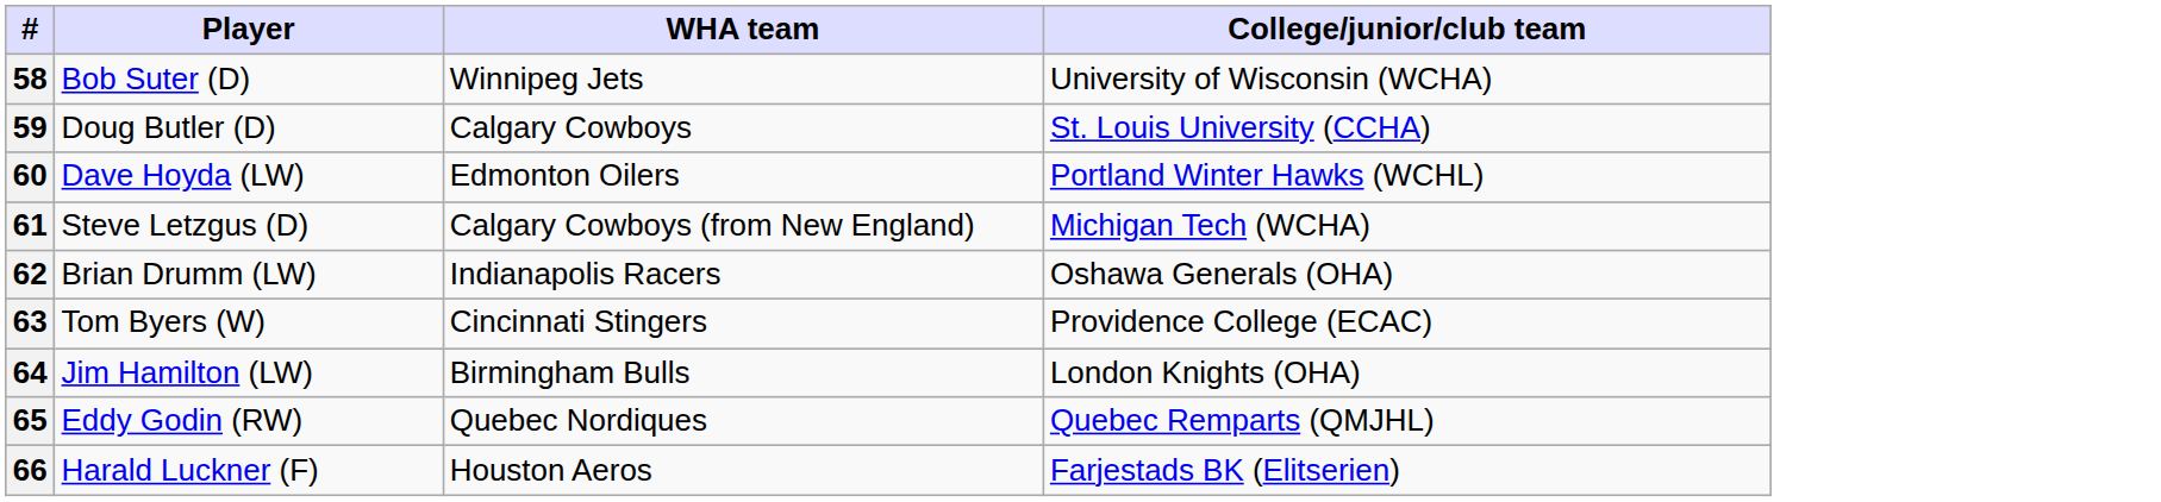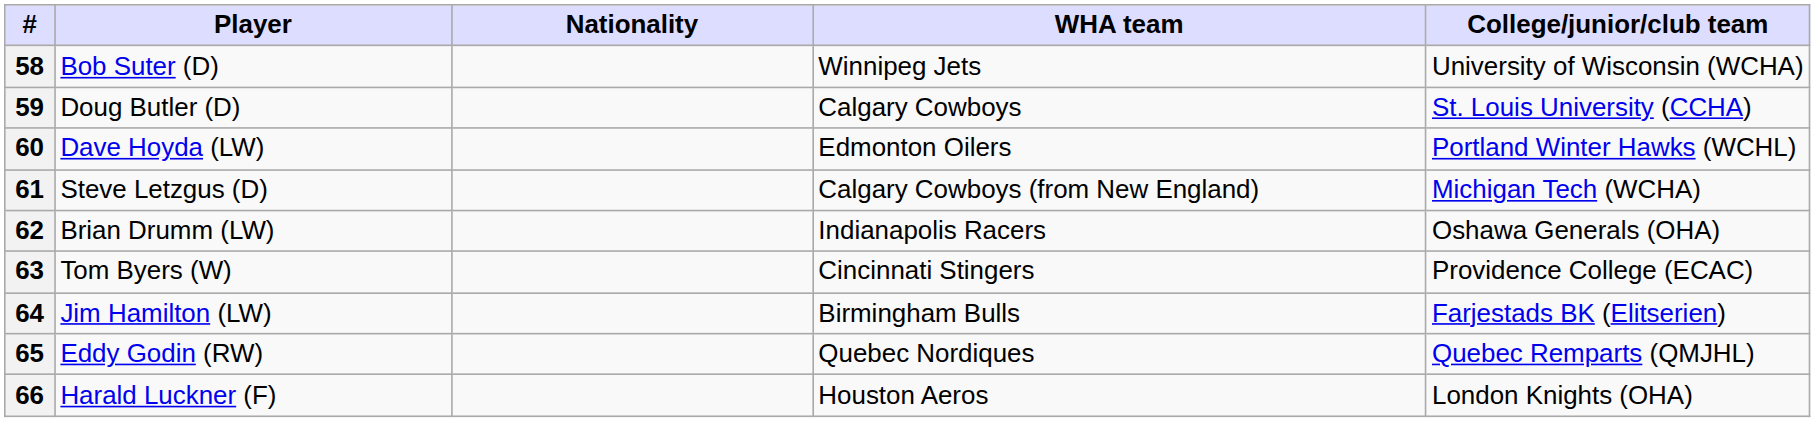+ column: Nationality
64 | College/junior/club team: London Knights (OHA) -> Farjestads BK (Elitserien)
66 | College/junior/club team: Farjestads BK (Elitserien) -> London Knights (OHA)
